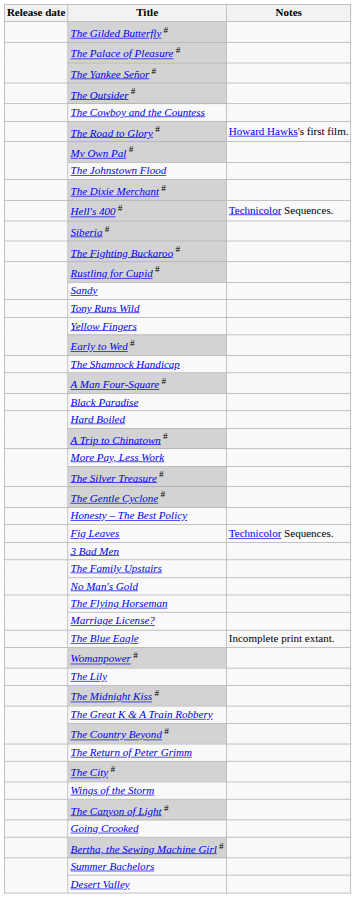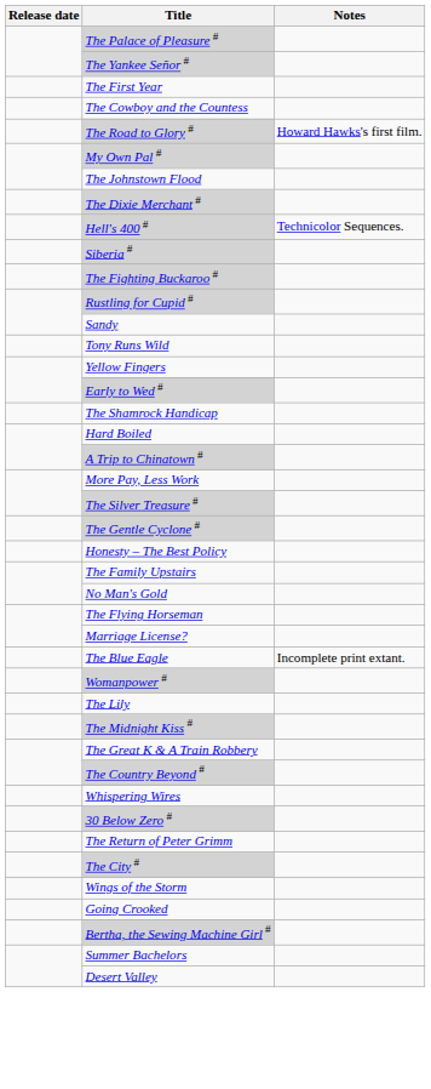- row: The Gilded Butterfly #
- row: The Outsider #
+ row: The First Year
- row: A Man Four-Square #
- row: Black Paradise
- row: Fig Leaves | Technicolor Sequences.
- row: 3 Bad Men
+ row: Whispering Wires
+ row: 30 Below Zero #
- row: The Canyon of Light #
